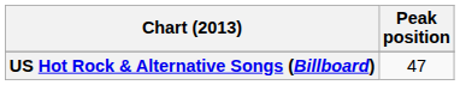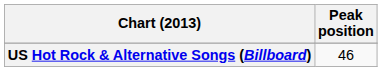US Hot Rock & Alternative Songs (Billboard) | Peak position: 47 -> 46
